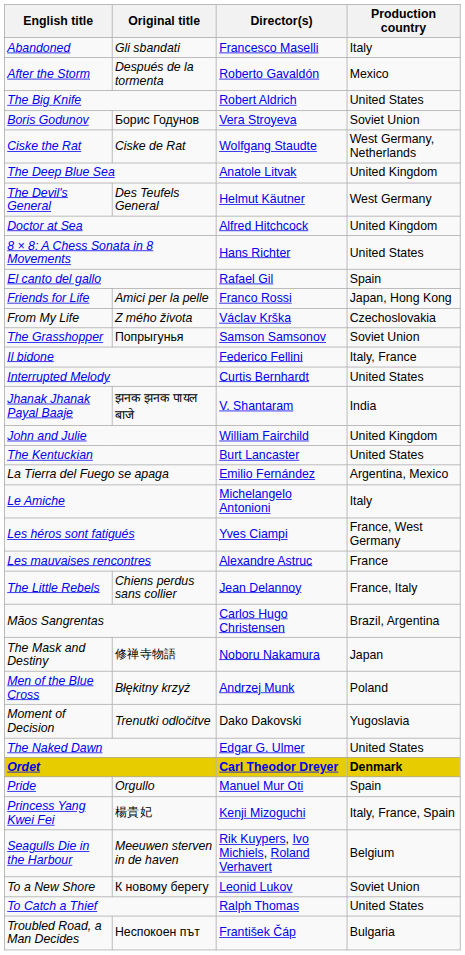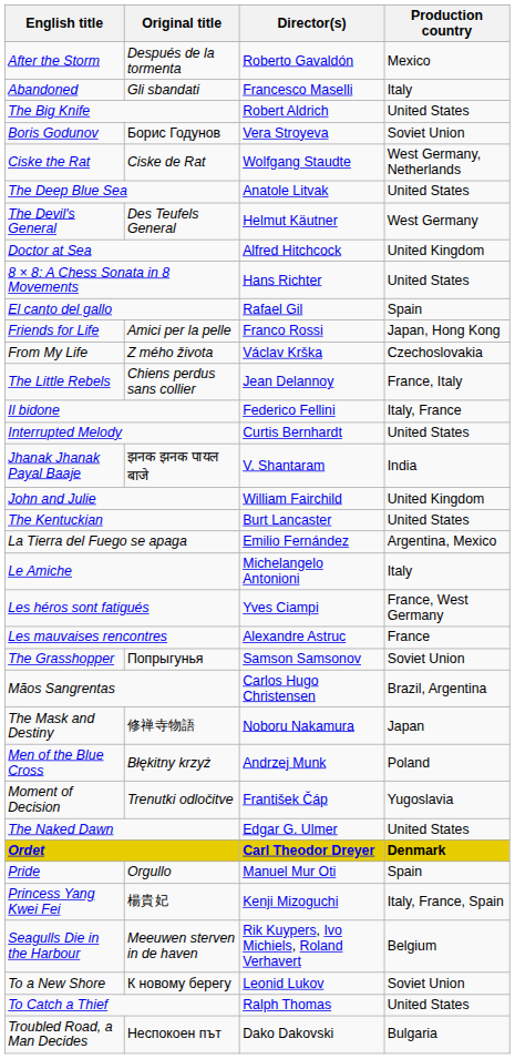rows swapped: Abandoned <-> After the Storm
The Deep Blue Sea | Production country: United Kingdom -> United States
rows swapped: The Grasshopper <-> The Little Rebels
Moment of Decision | Director(s): Dako Dakovski -> František Čáp
Troubled Road, a Man Decides | Director(s): František Čáp -> Dako Dakovski
